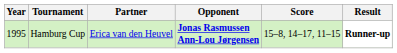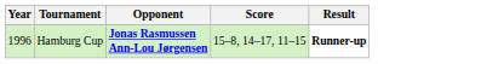- column: Partner | Erica van den Heuvel
Hamburg Cup | Year: 1995 -> 1996
